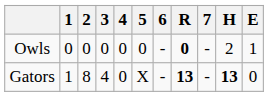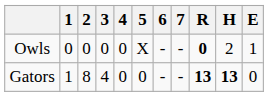columns swapped: 7 <-> R
Owls | 5: 0 -> X
Gators | 5: X -> 0
